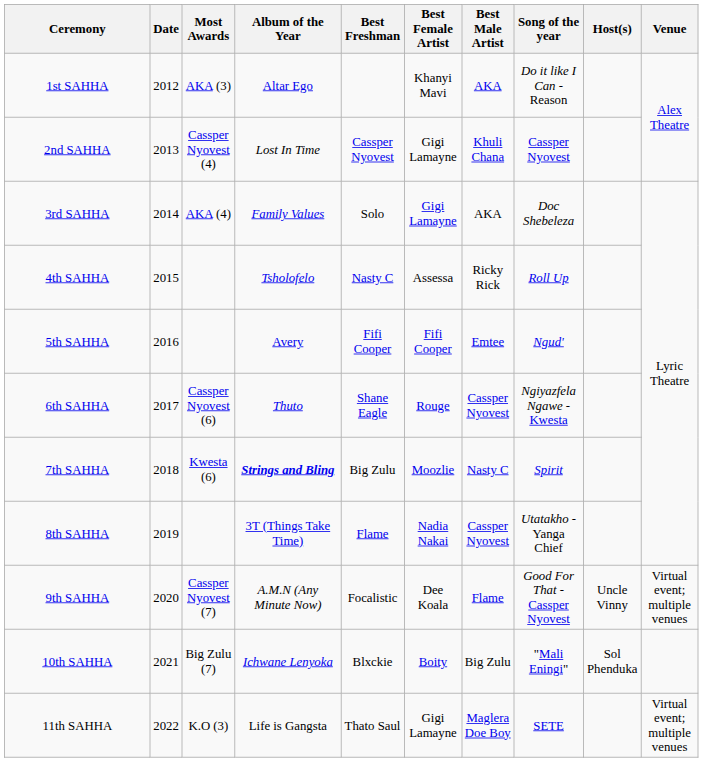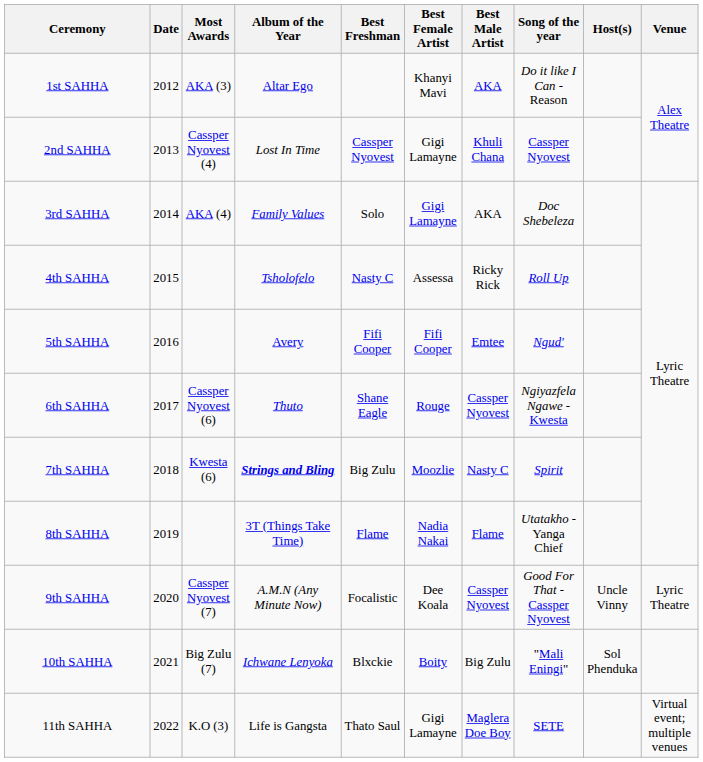8th SAHHA | Best Male Artist: Cassper Nyovest -> Flame
9th SAHHA | Best Male Artist: Flame -> Cassper Nyovest
9th SAHHA | Venue: Virtual event; multiple venues -> Lyric Theatre
